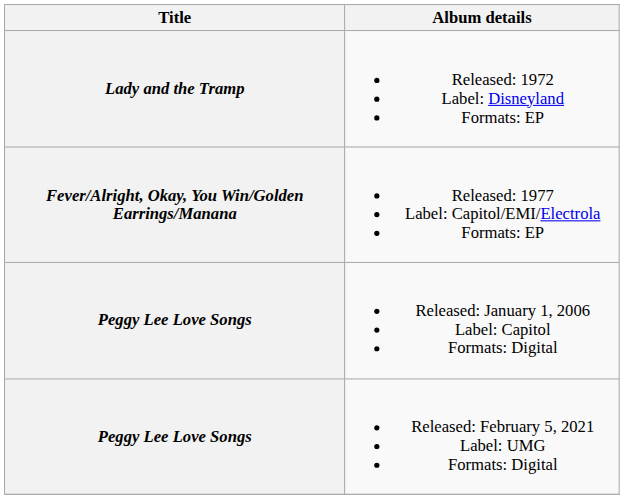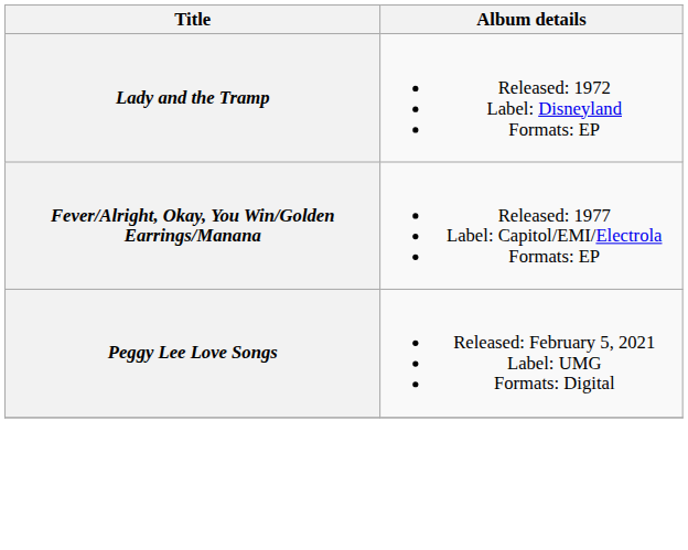- row: Peggy Lee Love Songs | Released: January 1, 2006 Label: Capitol Formats: Digital
